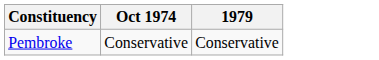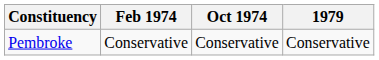+ column: Feb 1974 | Conservative
